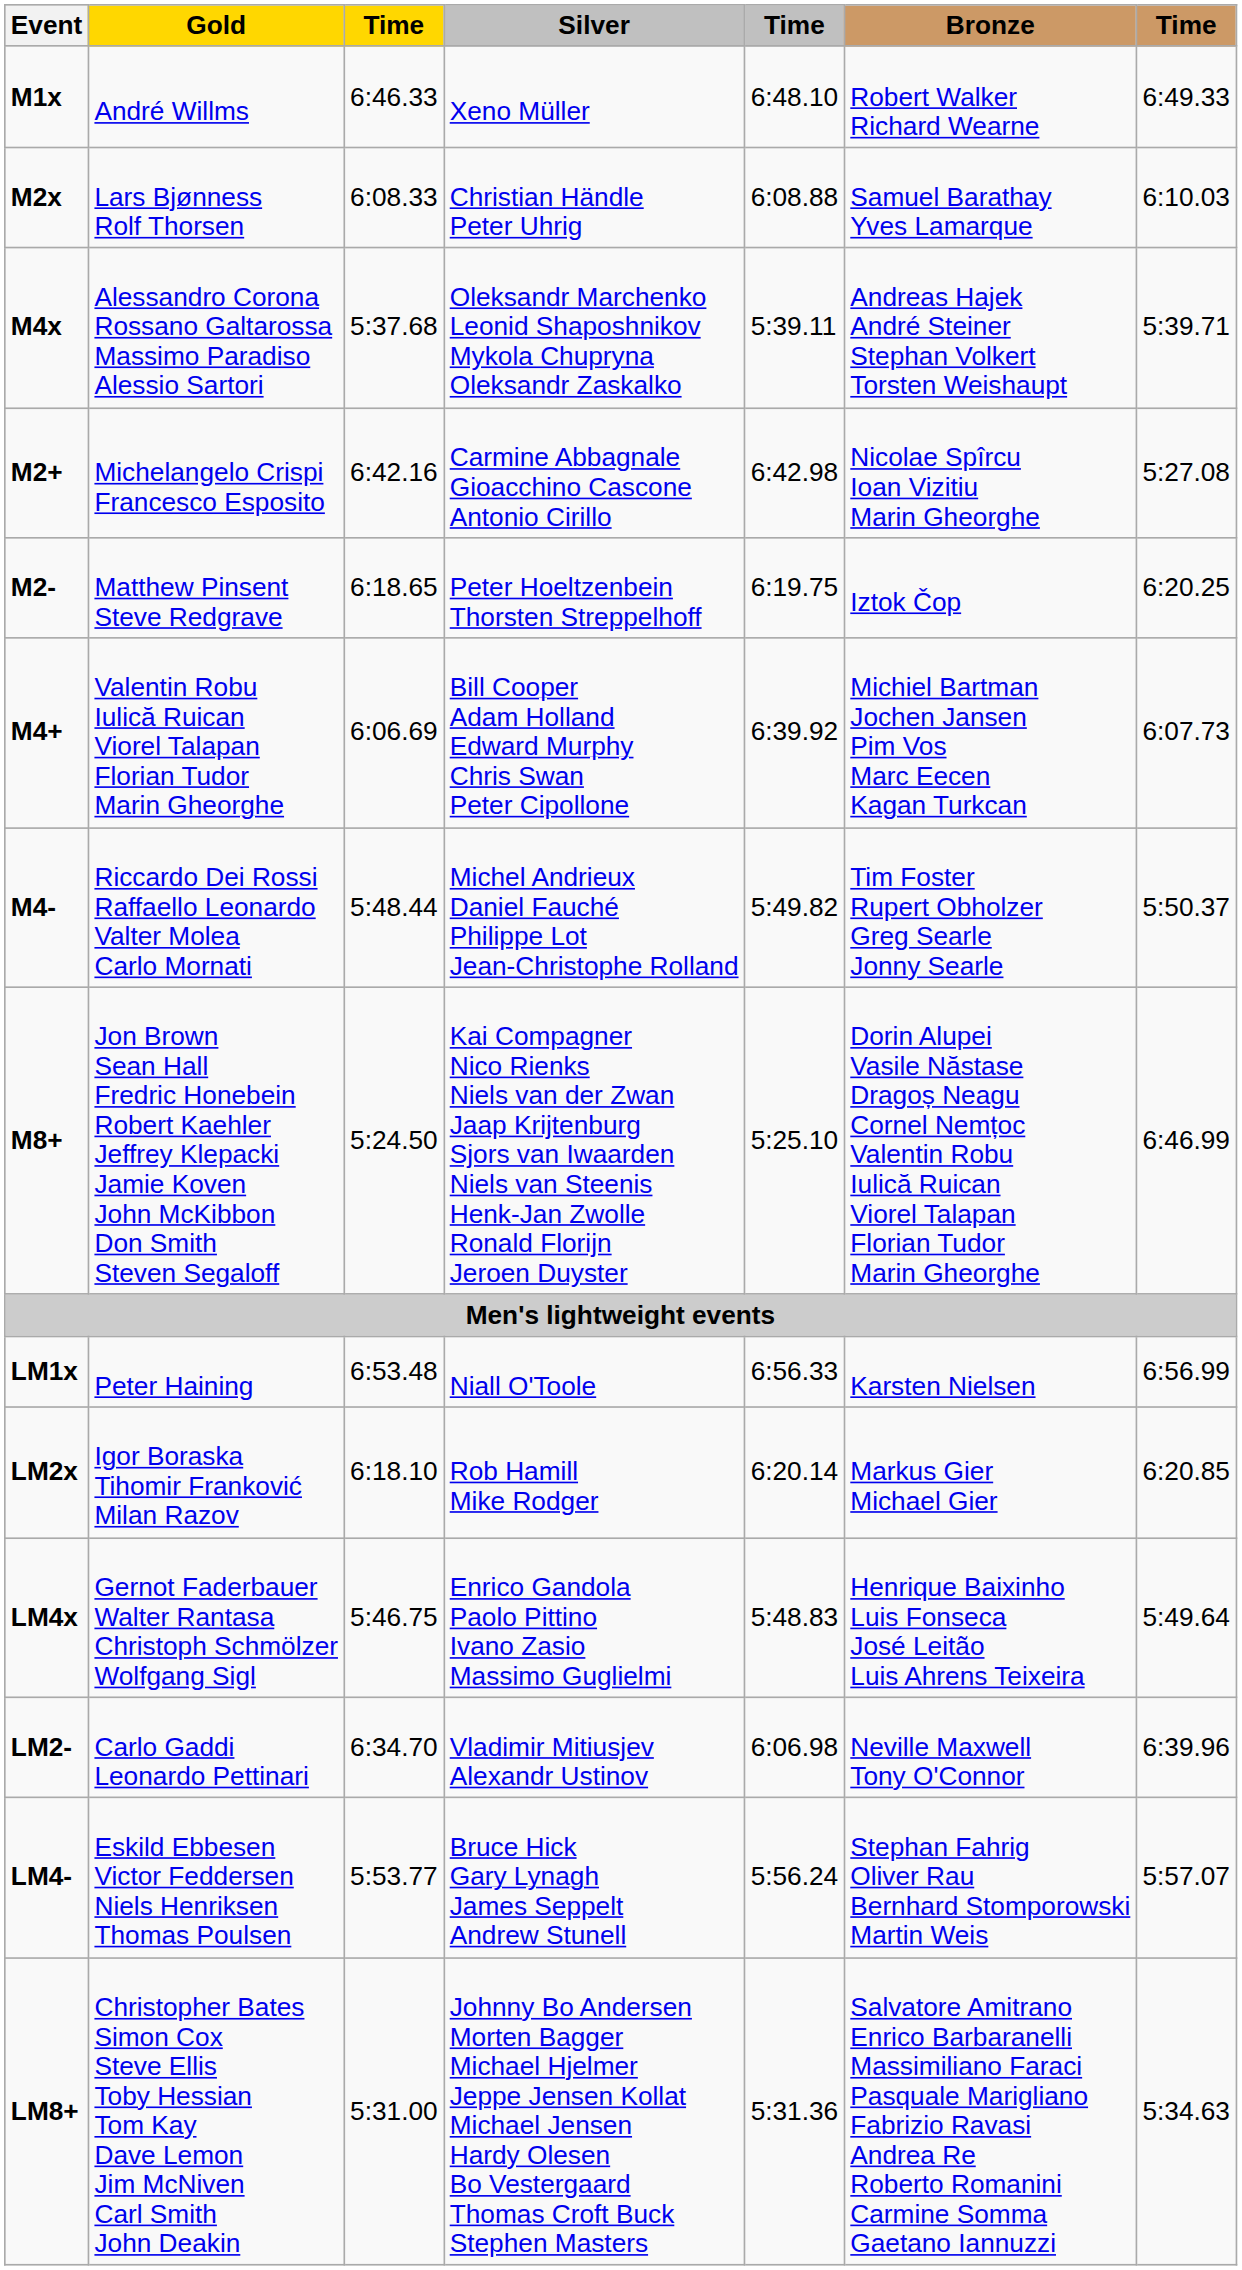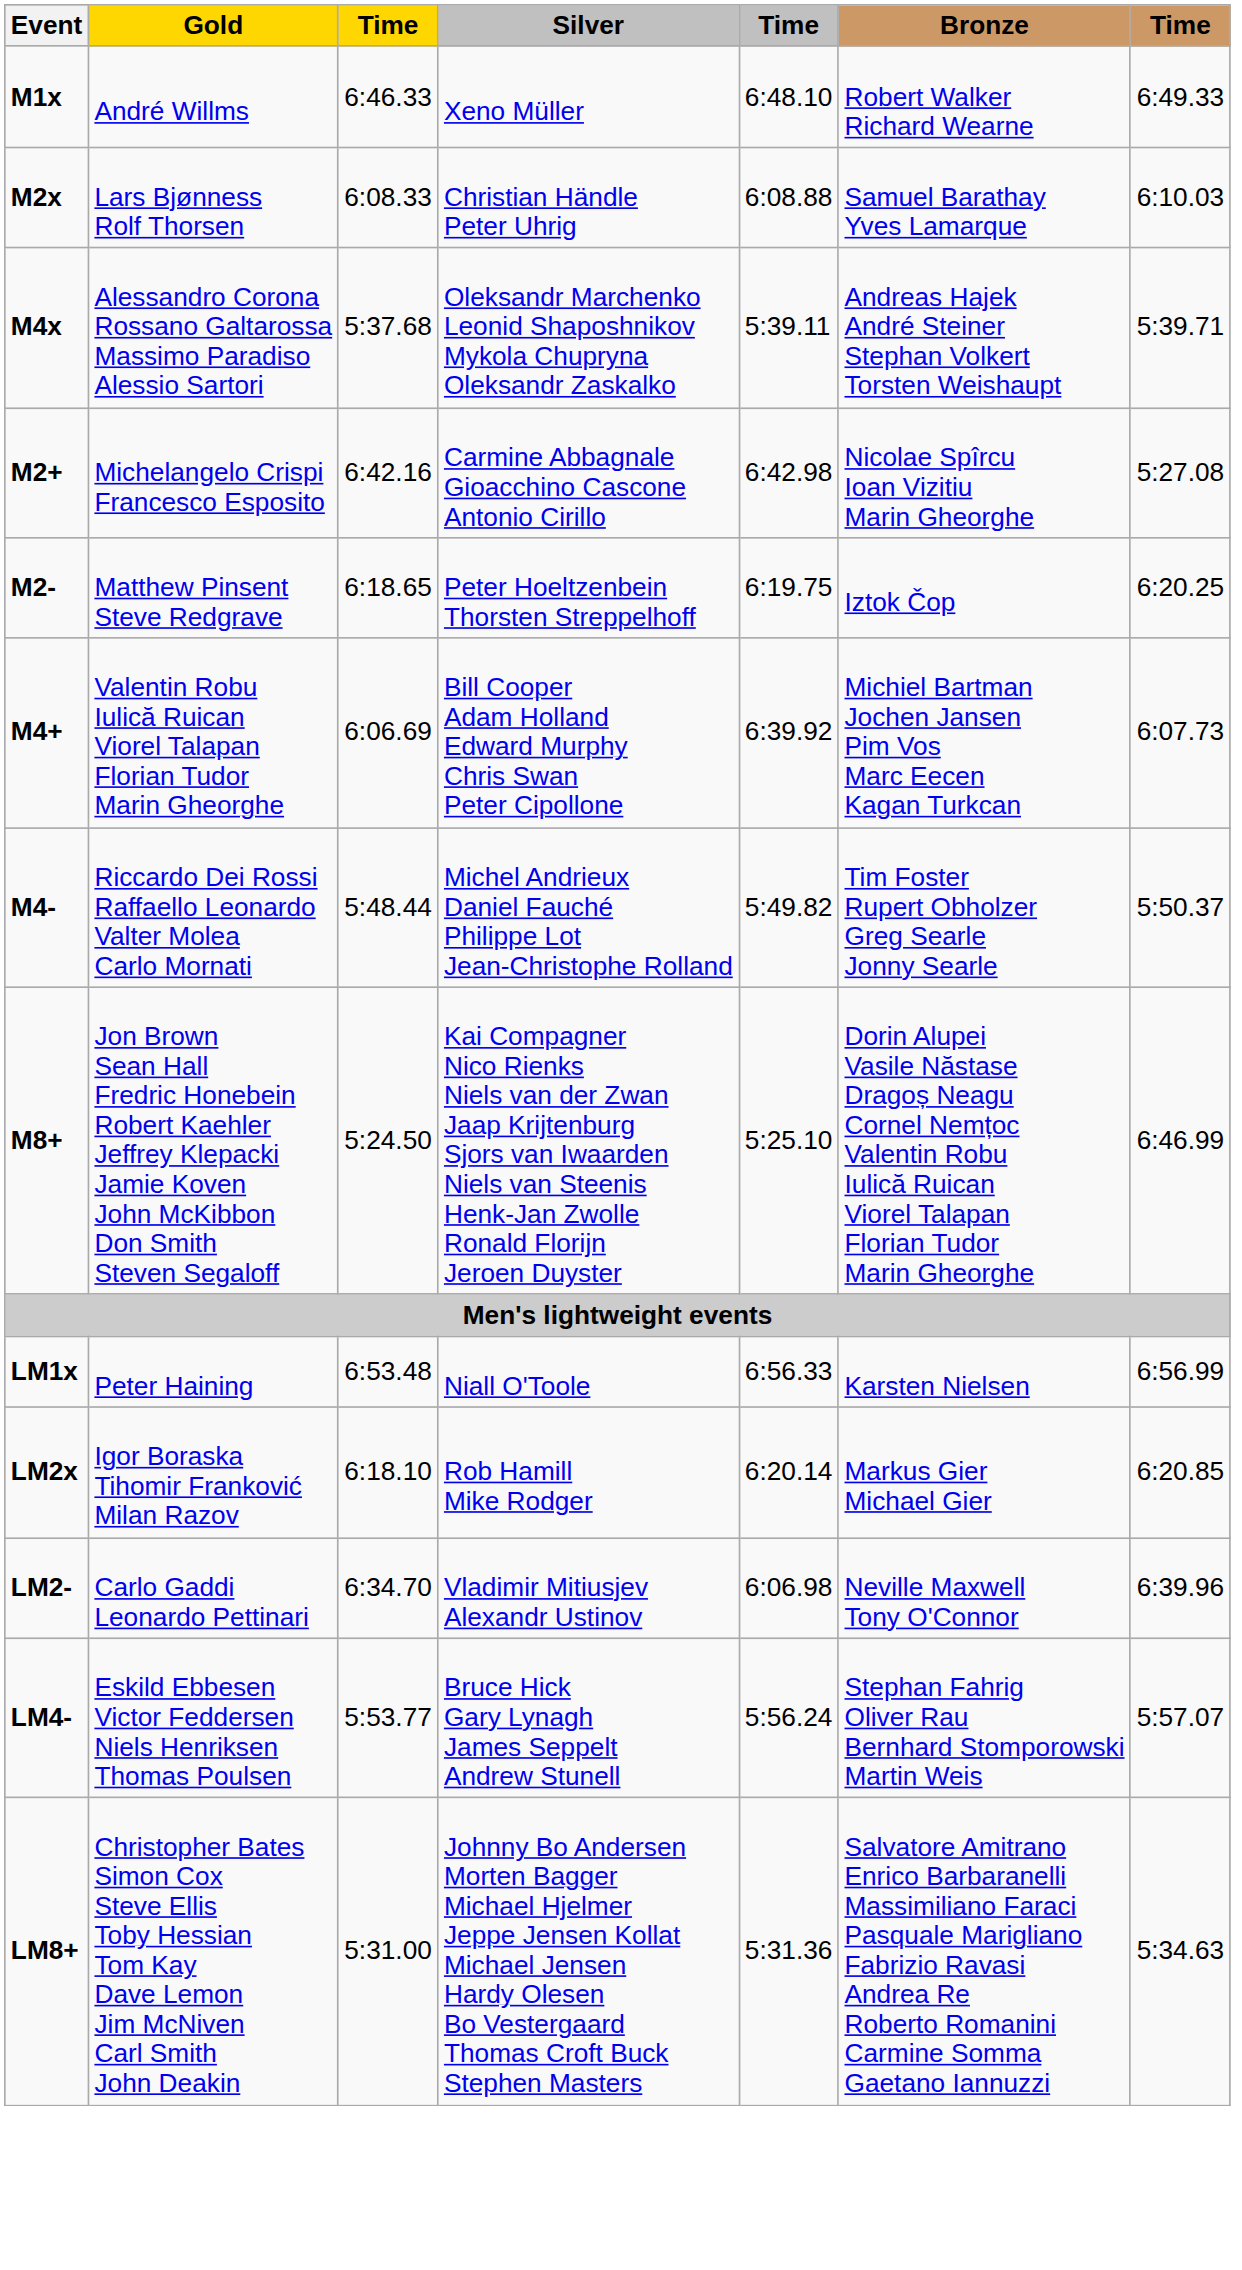- row: LM4x | Gernot Faderbauer Walter Rantasa Christoph Schmölzer Wolfgang Sigl | 5:46.75 | Enrico Gandola Paolo Pittino Ivano Zasio Massimo Guglielmi | 5:48.83 | Henrique Baixinho Luis Fonseca José Leitão Luis Ahrens Teixeira | 5:49.64
